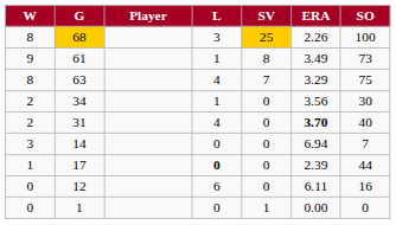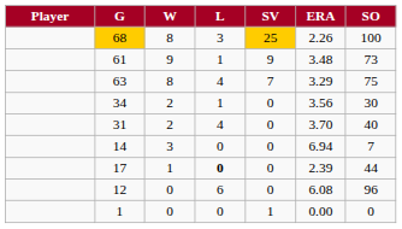columns swapped: Player <-> W
61 | SV: 8 -> 9
61 | ERA: 3.49 -> 3.48
31 | ERA: bold -> normal
12 | ERA: 6.11 -> 6.08
12 | SO: 16 -> 96
